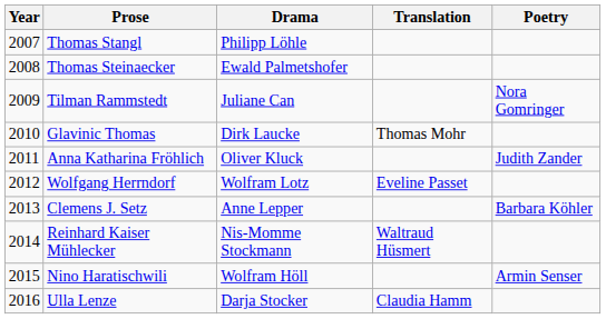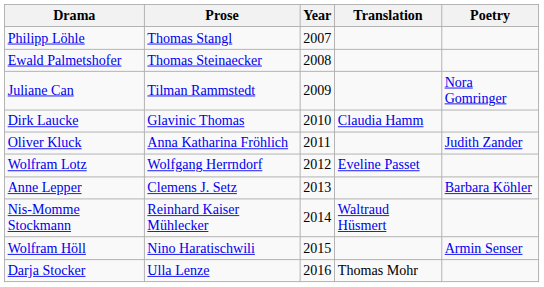columns swapped: Year <-> Drama
Glavinic Thomas | Translation: Thomas Mohr -> Claudia Hamm
Ulla Lenze | Translation: Claudia Hamm -> Thomas Mohr
